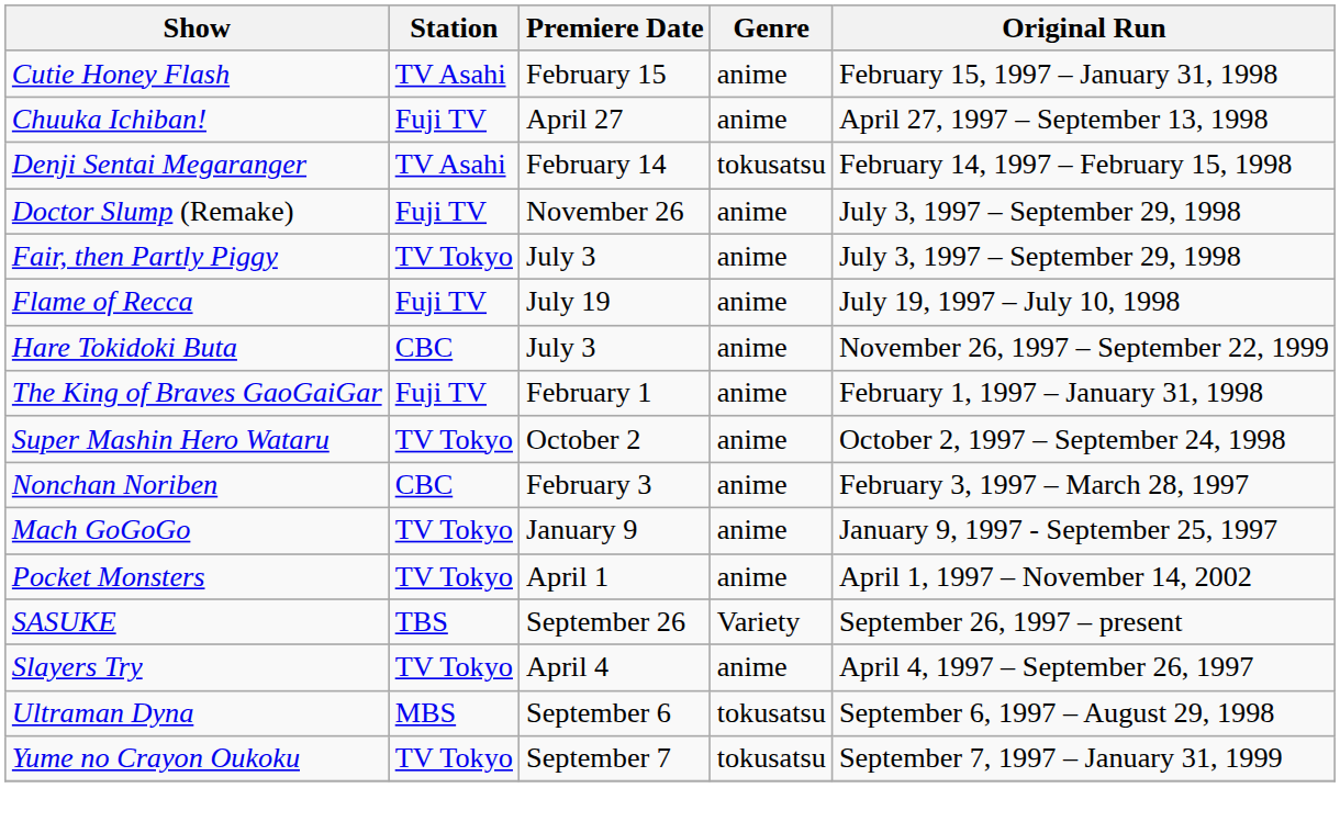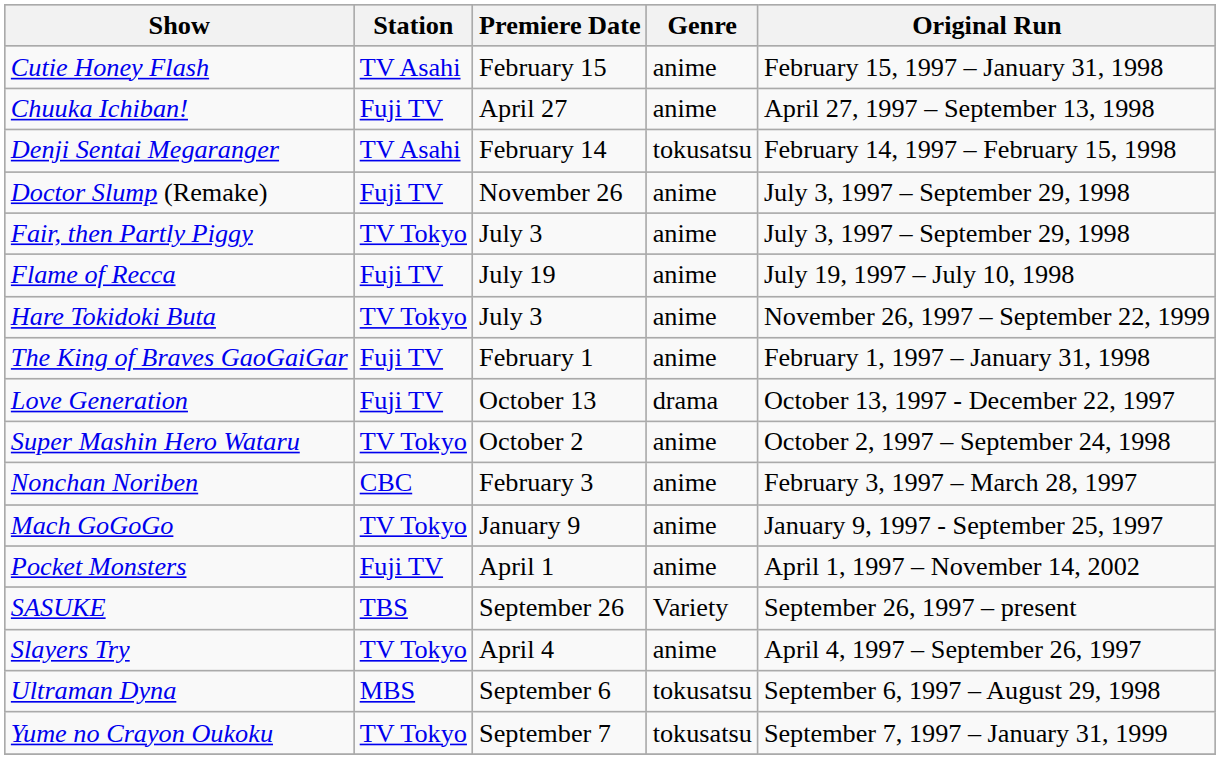Hare Tokidoki Buta | Station: CBC -> TV Tokyo
+ row: Love Generation | Fuji TV | October 13 | drama | October 13, 1997 - December 22, 1997
Pocket Monsters | Station: TV Tokyo -> Fuji TV
